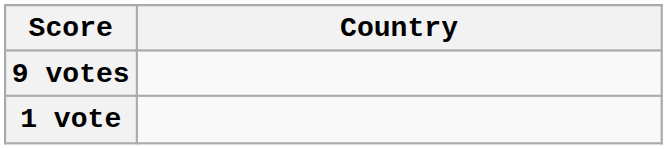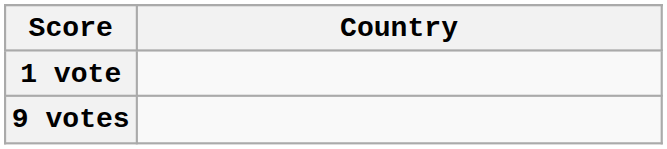rows swapped: 9 votes <-> 1 vote
